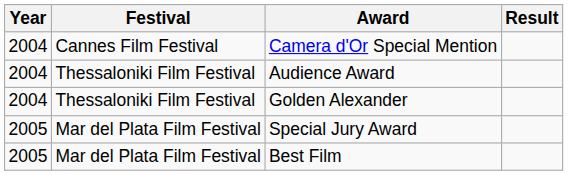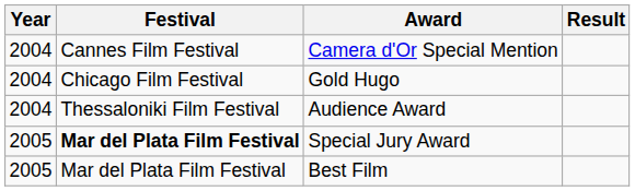+ row: 2004 | Chicago Film Festival | Gold Hugo
- row: 2004 | Thessaloniki Film Festival | Golden Alexander
Special Jury Award | Festival: normal -> bold
